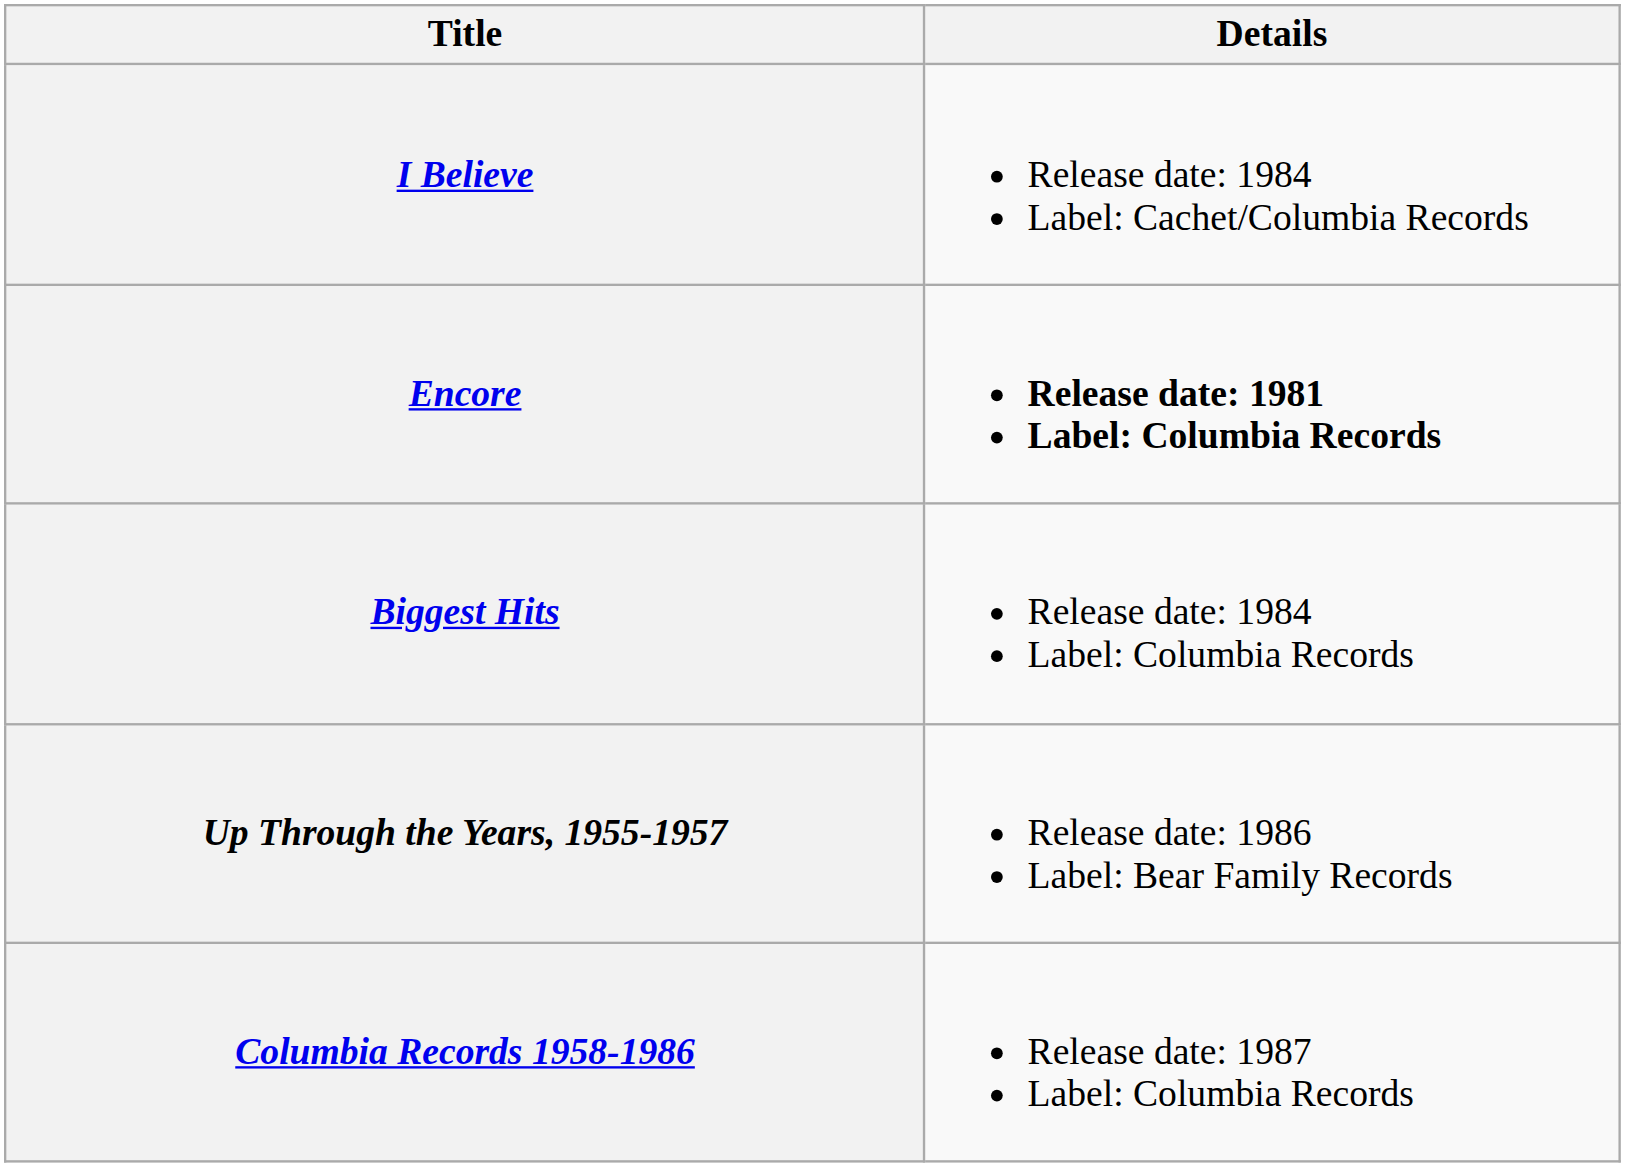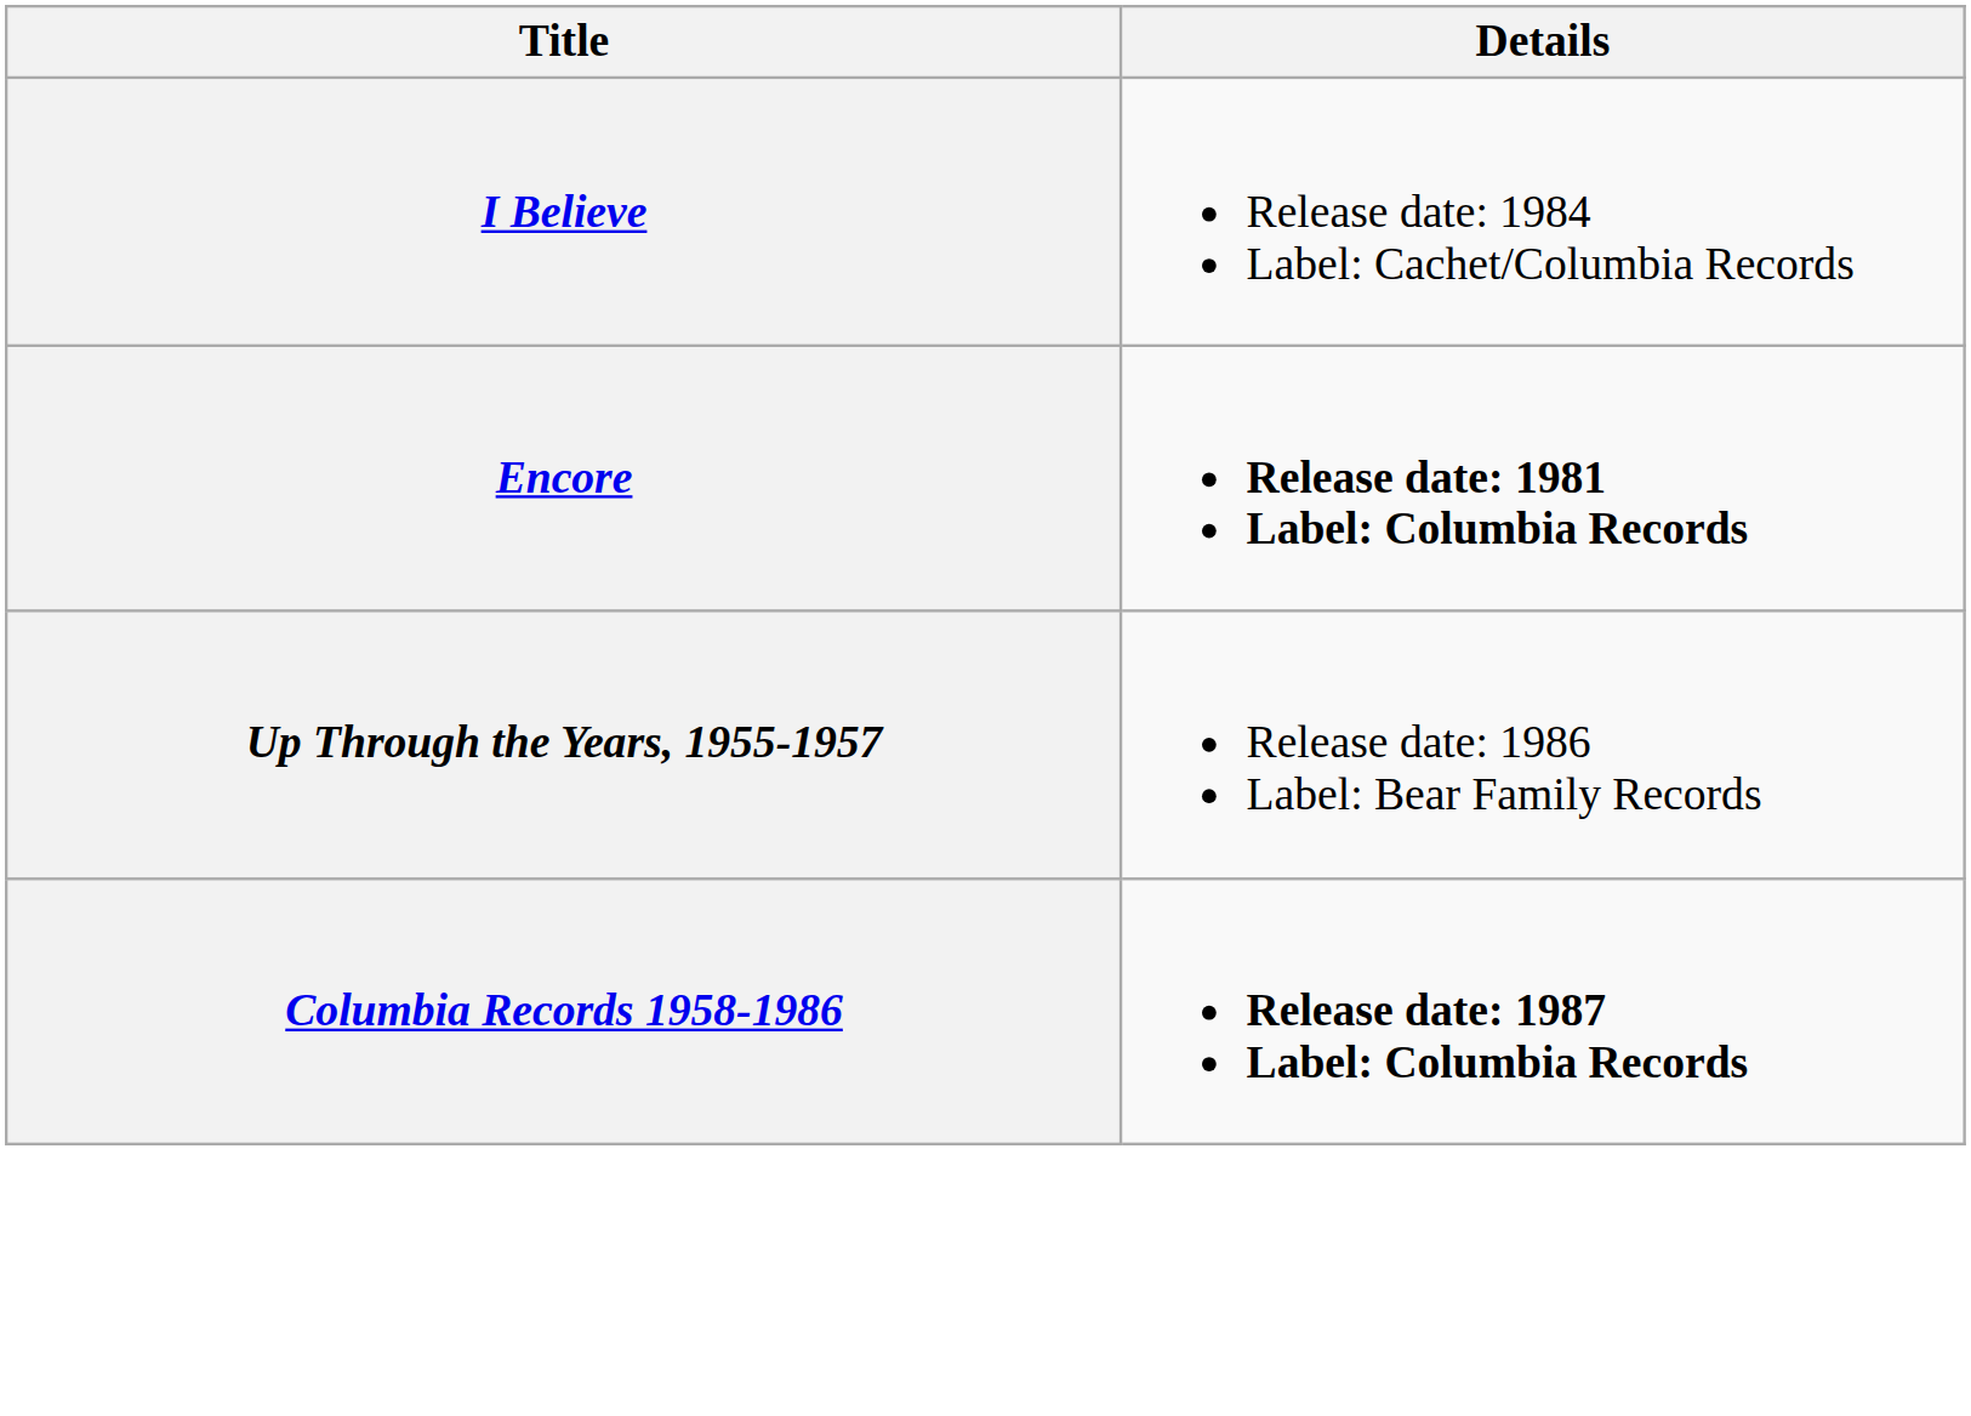- row: Biggest Hits | Release date: 1984 Label: Columbia Records
Columbia Records 1958-1986 | Details: normal -> bold
